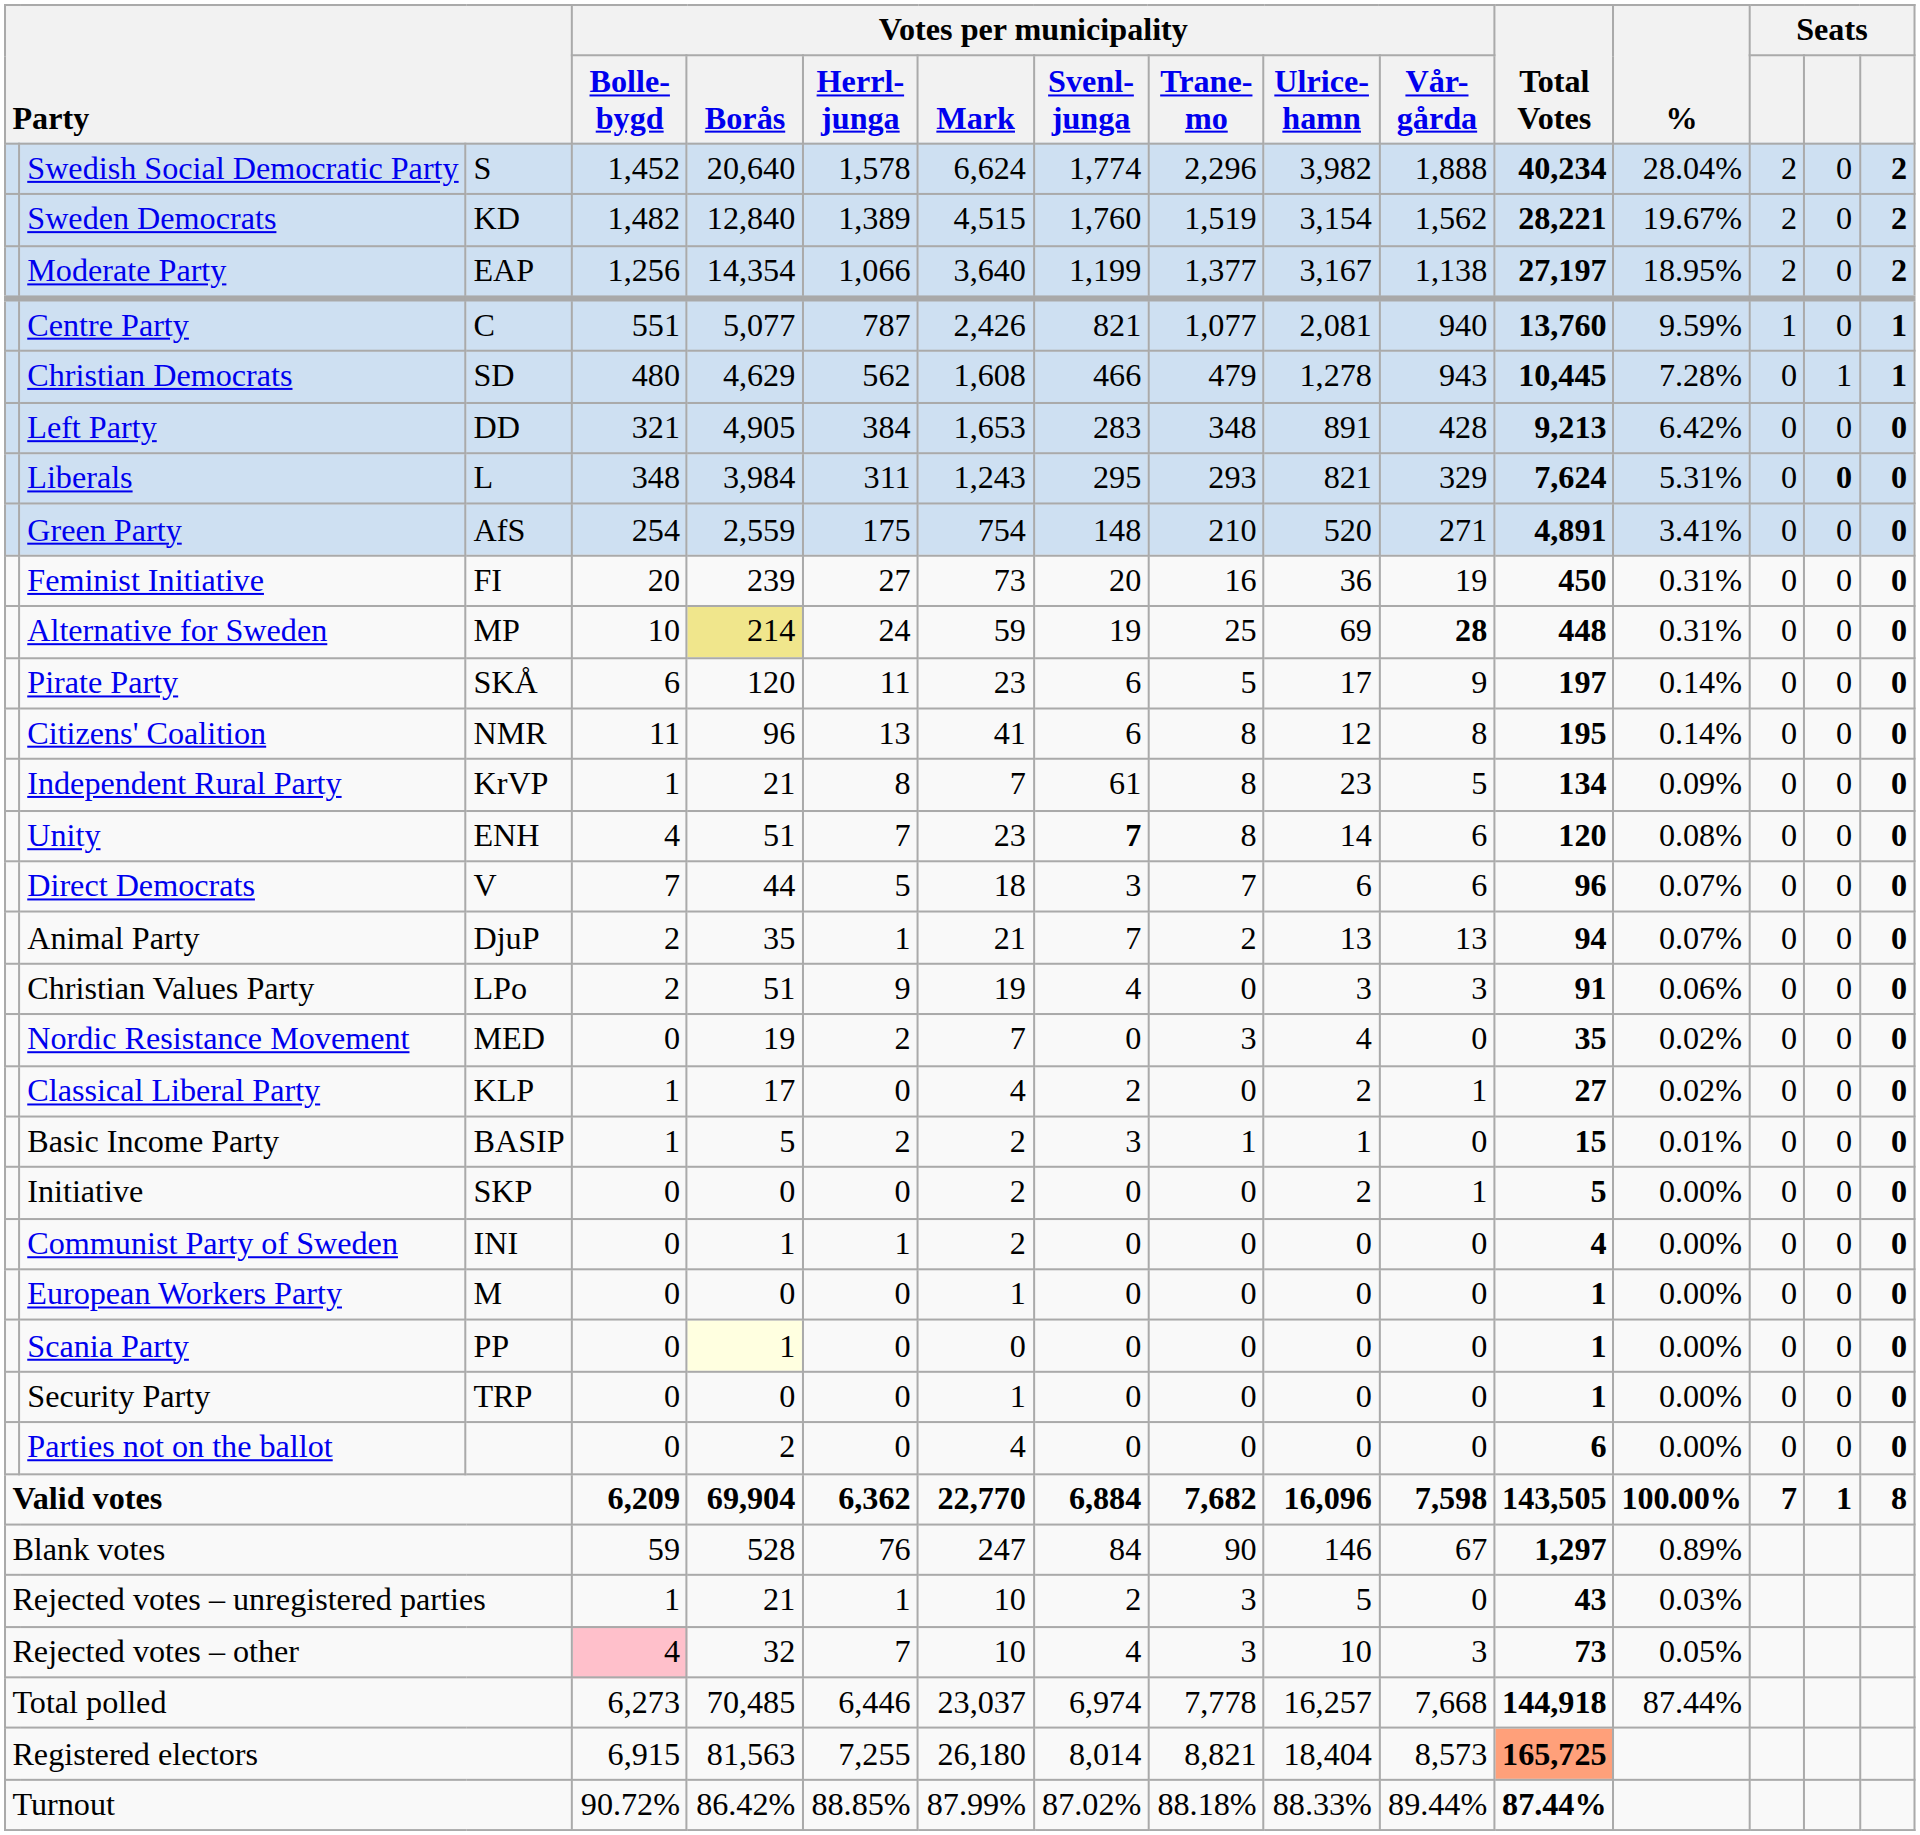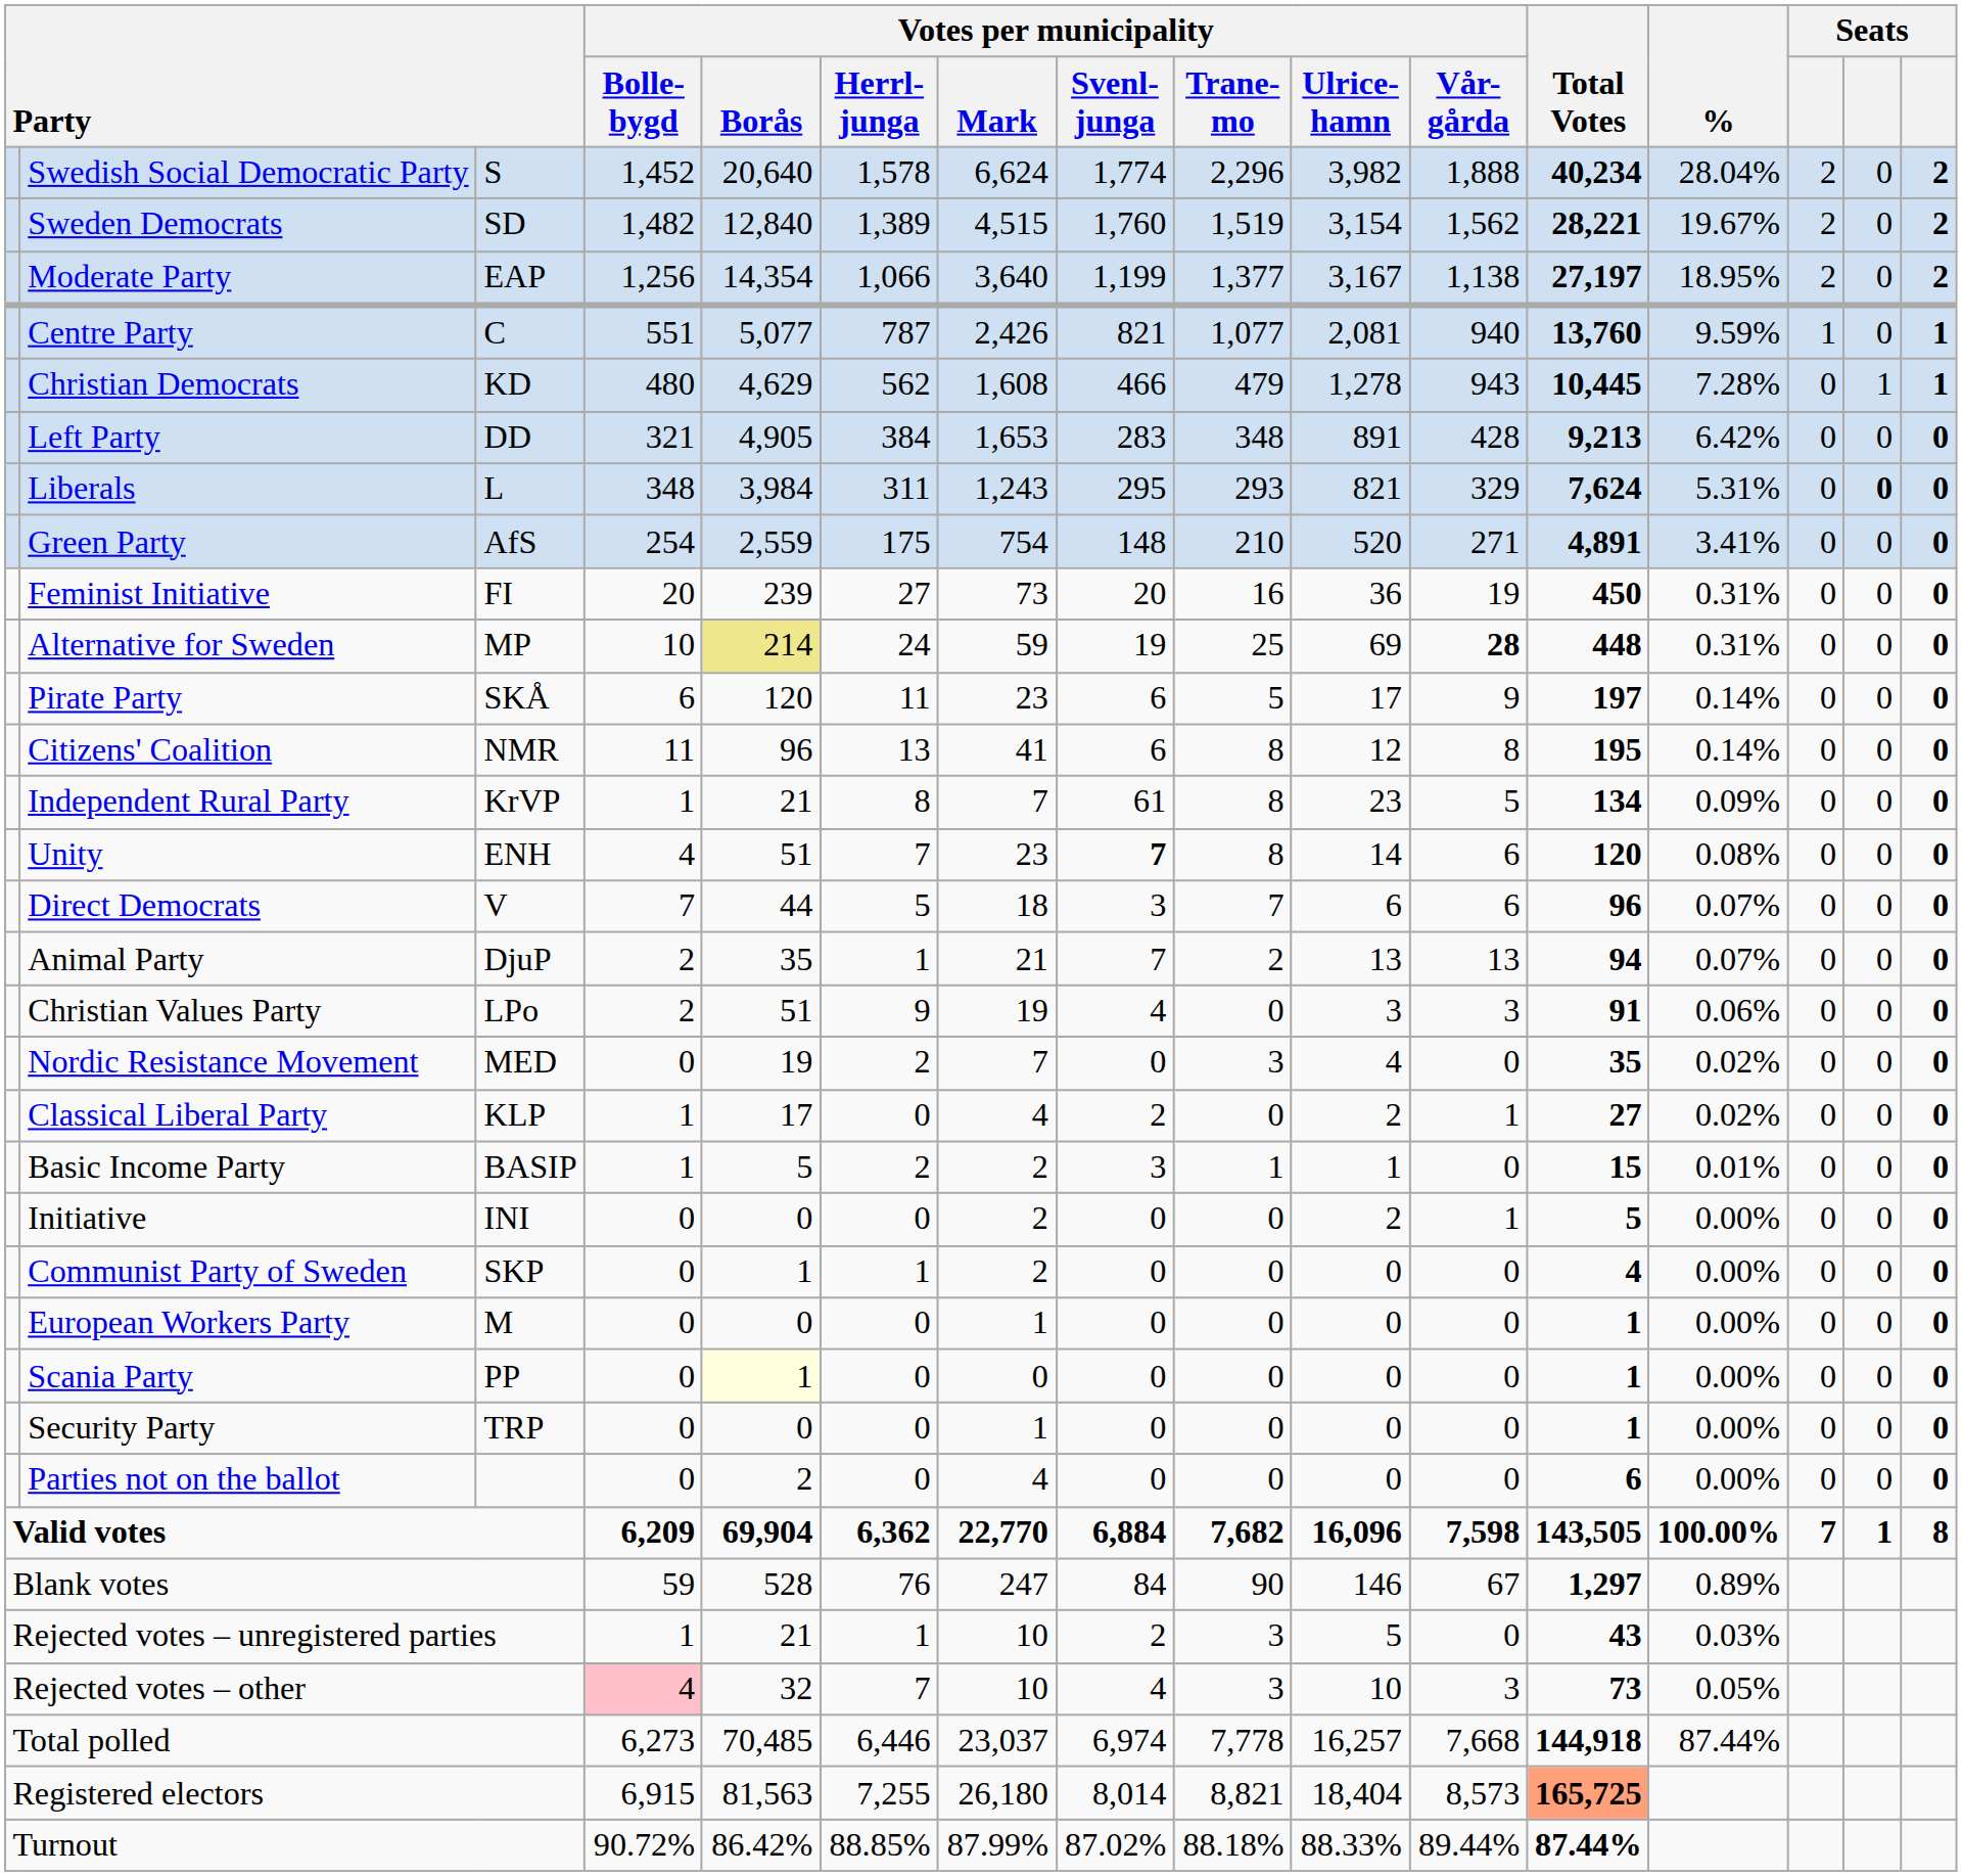Sweden Democrats | column 3: KD -> SD
Christian Democrats | column 3: SD -> KD
Initiative | column 3: SKP -> INI
Communist Party of Sweden | column 3: INI -> SKP
